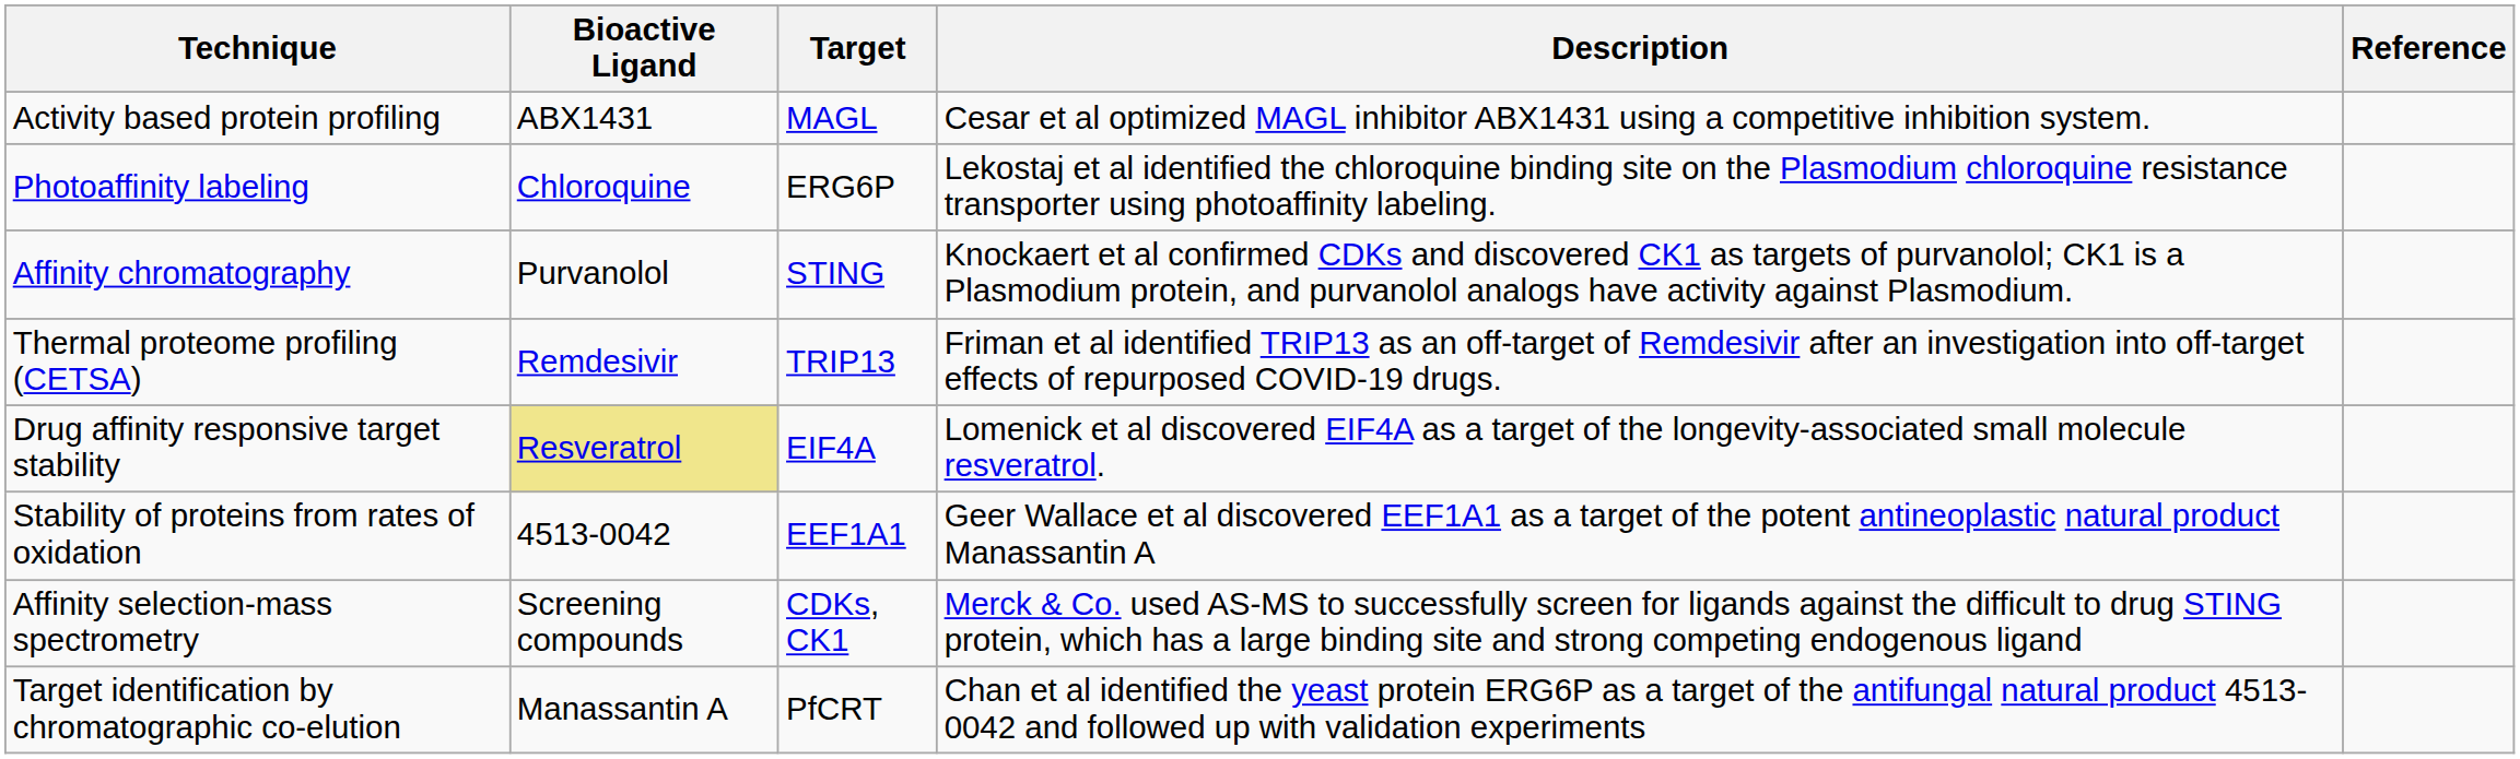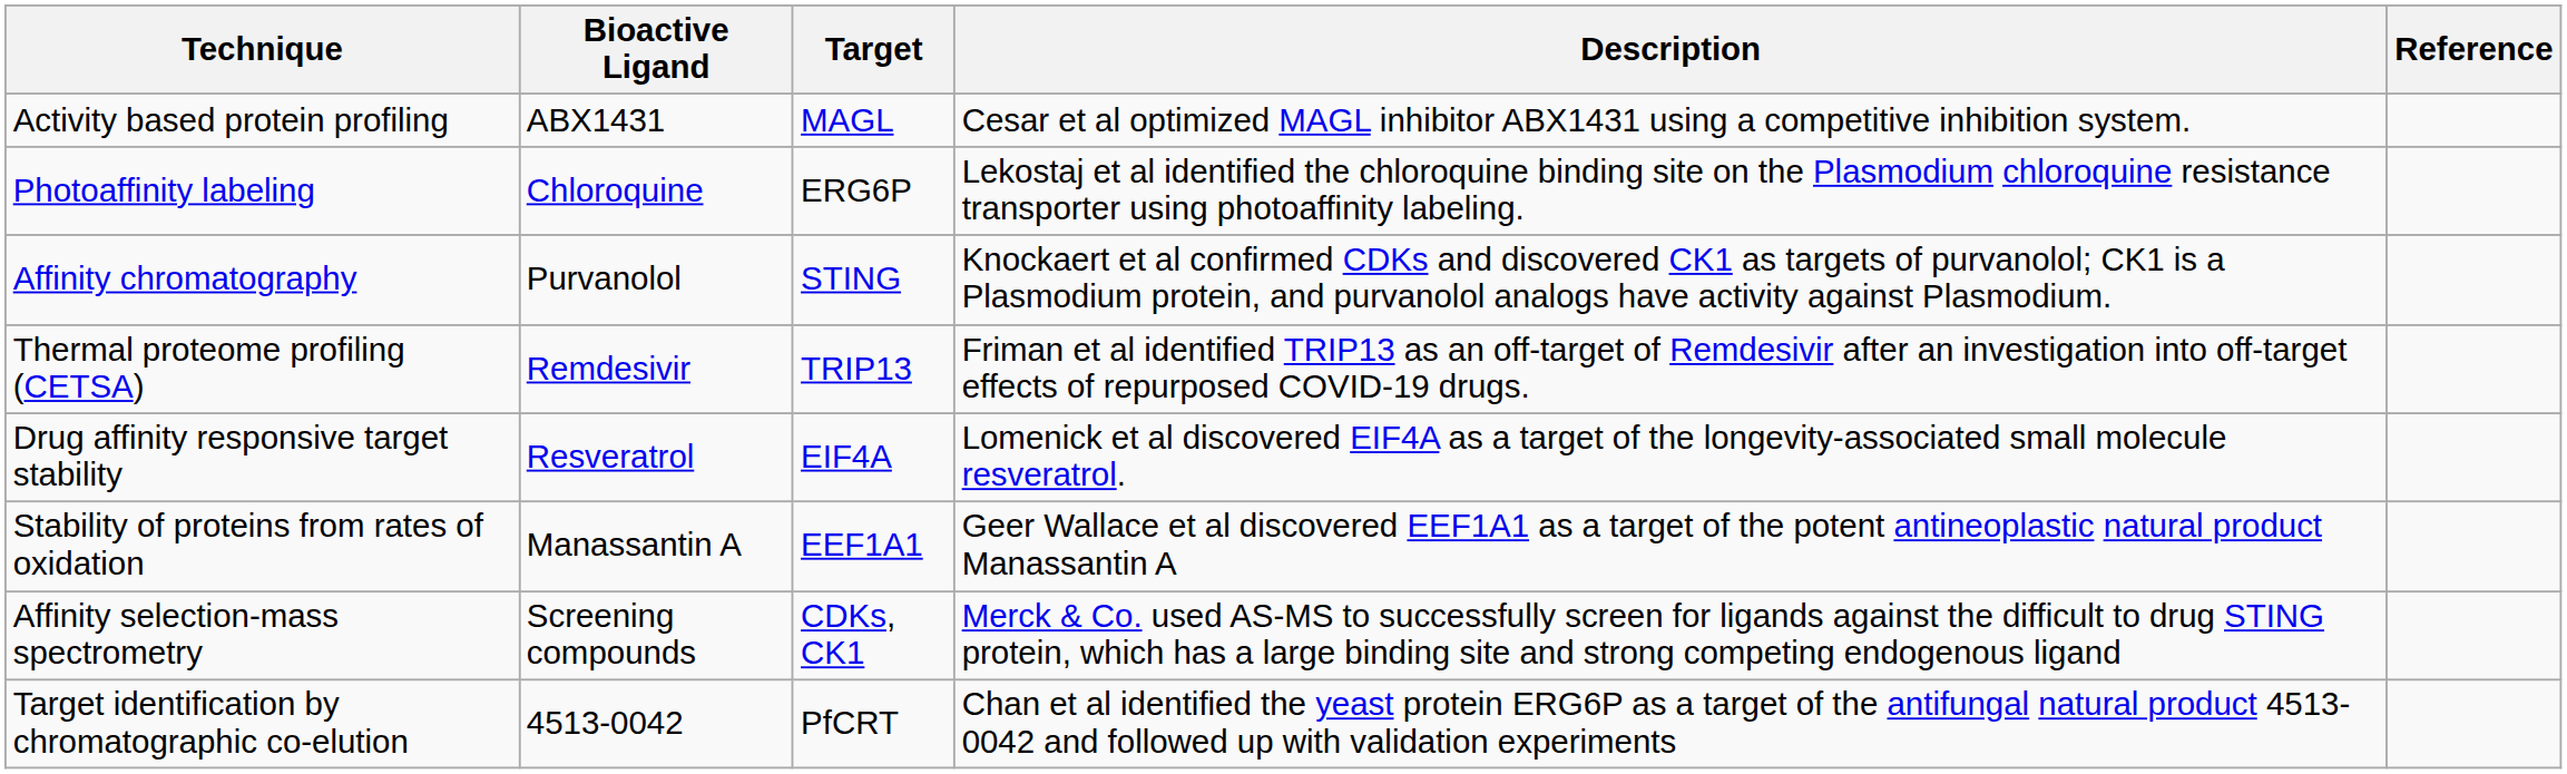Drug affinity responsive target stability | Bioactive Ligand: khaki background -> no background
Stability of proteins from rates of oxidation | Bioactive Ligand: 4513-0042 -> Manassantin A
Target identification by chromatographic co-elution | Bioactive Ligand: Manassantin A -> 4513-0042
